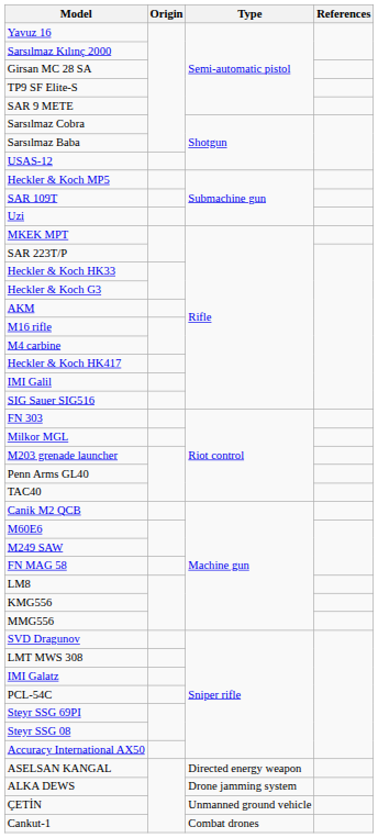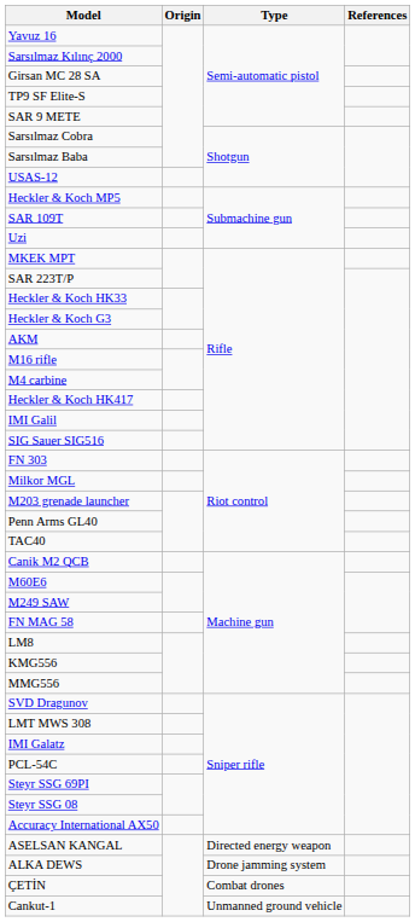ÇETİN | Type: Unmanned ground vehicle -> Combat drones
Cankut-1 | Type: Combat drones -> Unmanned ground vehicle
